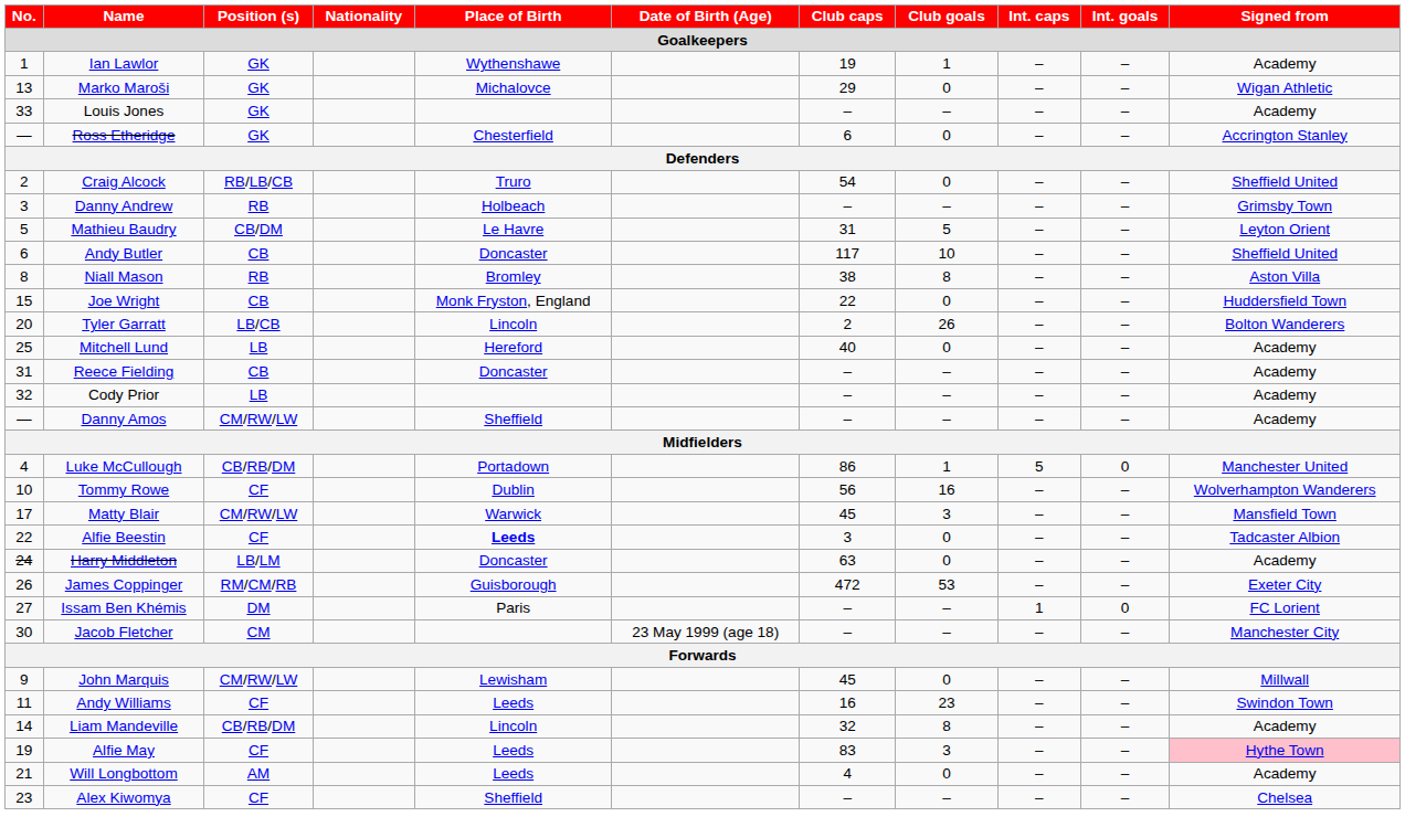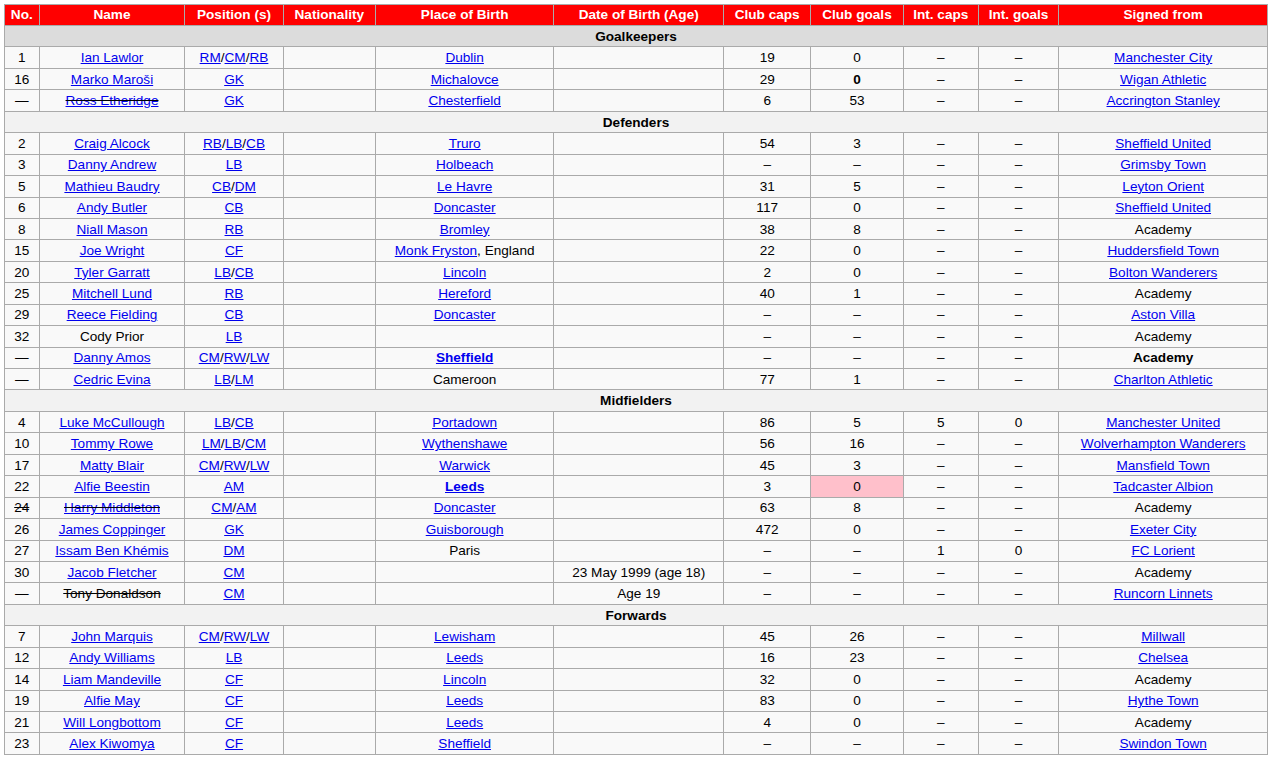Ian Lawlor | Position (s): GK -> RM/CM/RB
Ian Lawlor | Place of Birth: Wythenshawe -> Dublin
Ian Lawlor | Club goals: 1 -> 0
Ian Lawlor | Signed from: Academy -> Manchester City
Marko Maroši | No.: 13 -> 16
Marko Maroši | Club goals: normal -> bold
- row: 33 | Louis Jones | GK | – | – | – | – | Academy
Ross Etheridge | Club goals: 0 -> 53
Craig Alcock | Club goals: 0 -> 3
Danny Andrew | Position (s): RB -> LB
Andy Butler | Club goals: 10 -> 0
Niall Mason | Signed from: Aston Villa -> Academy
Joe Wright | Position (s): CB -> CF
Tyler Garratt | Club goals: 26 -> 0
Mitchell Lund | Position (s): LB -> RB
Mitchell Lund | Club goals: 0 -> 1
Reece Fielding | No.: 31 -> 29
Reece Fielding | Signed from: Academy -> Aston Villa
Danny Amos | Place of Birth: normal -> bold
Danny Amos | Signed from: normal -> bold
+ row: — | Cedric Evina | LB/LM | Cameroon | 77 | 1 | – | – | Charlton Athletic
Luke McCullough | Position (s): CB/RB/DM -> LB/CB
Luke McCullough | Club goals: 1 -> 5
Tommy Rowe | Position (s): CF -> LM/LB/CM
Tommy Rowe | Place of Birth: Dublin -> Wythenshawe
Alfie Beestin | Position (s): CF -> AM
Alfie Beestin | Club goals: no background -> pink background
Harry Middleton | Position (s): LB/LM -> CM/AM
Harry Middleton | Club goals: 0 -> 8
James Coppinger | Position (s): RM/CM/RB -> GK
James Coppinger | Club goals: 53 -> 0
Jacob Fletcher | Signed from: Manchester City -> Academy
+ row: — | Tony Donaldson | CM | Age 19 | – | – | – | – | Runcorn Linnets
John Marquis | No.: 9 -> 7
John Marquis | Club goals: 0 -> 26
Andy Williams | No.: 11 -> 12
Andy Williams | Position (s): CF -> LB
Andy Williams | Signed from: Swindon Town -> Chelsea
Liam Mandeville | Position (s): CB/RB/DM -> CF
Liam Mandeville | Club goals: 8 -> 0
Alfie May | Club goals: 3 -> 0
Alfie May | Signed from: pink background -> no background
Will Longbottom | Position (s): AM -> CF
Alex Kiwomya | Signed from: Chelsea -> Swindon Town
